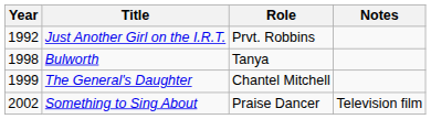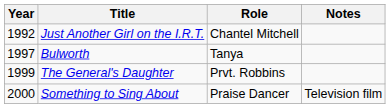Just Another Girl on the I.R.T. | Role: Prvt. Robbins -> Chantel Mitchell
Bulworth | Year: 1998 -> 1997
The General's Daughter | Role: Chantel Mitchell -> Prvt. Robbins
Something to Sing About | Year: 2002 -> 2000
